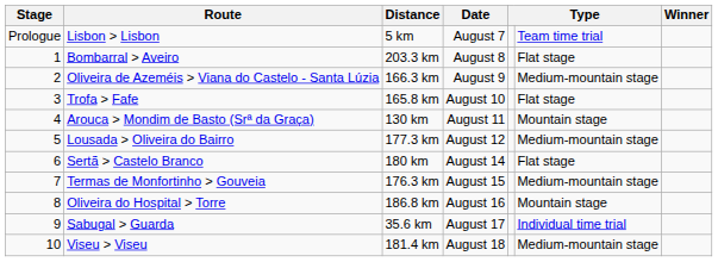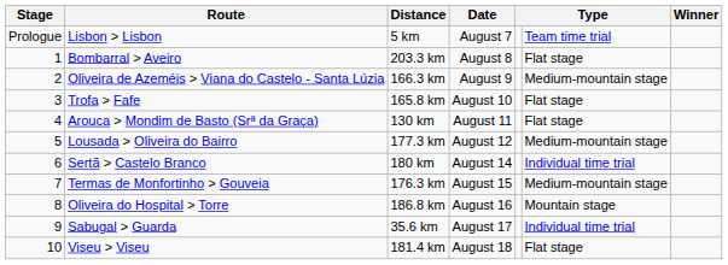Arouca > Mondim de Basto (Srª da Graça) | column 6: Mountain stage -> Flat stage
Sertã > Castelo Branco | column 6: Flat stage -> Individual time trial
Viseu > Viseu | column 6: Medium-mountain stage -> Flat stage
